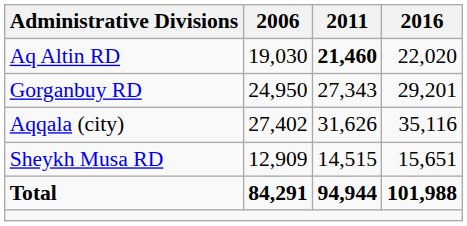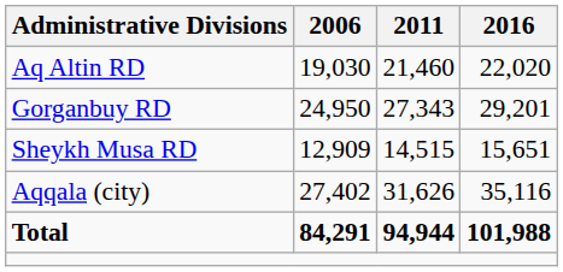Aq Altin RD | 2011: bold -> normal
rows swapped: Sheykh Musa RD <-> Aqqala (city)
